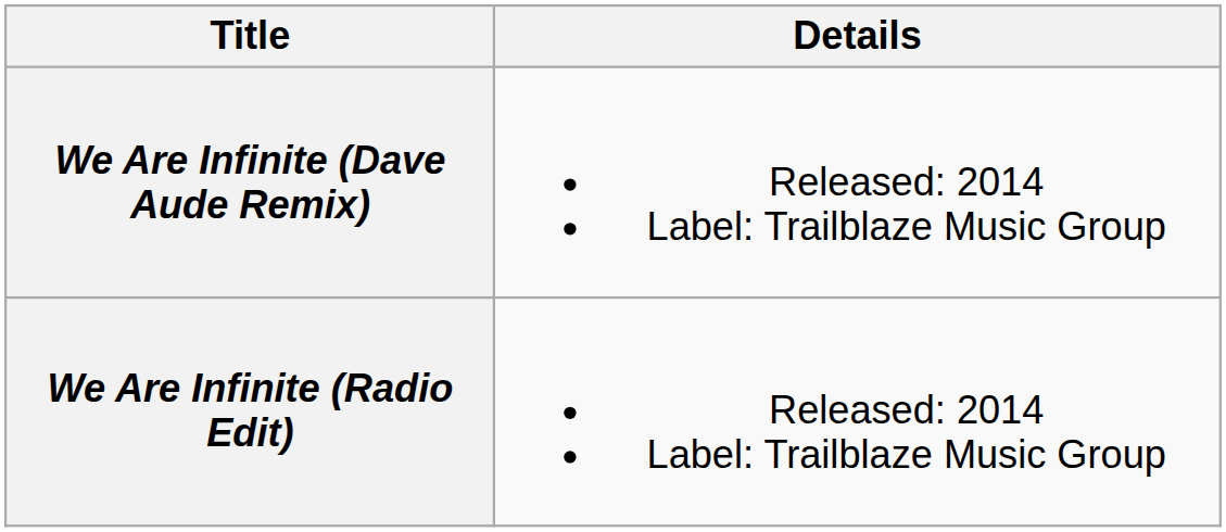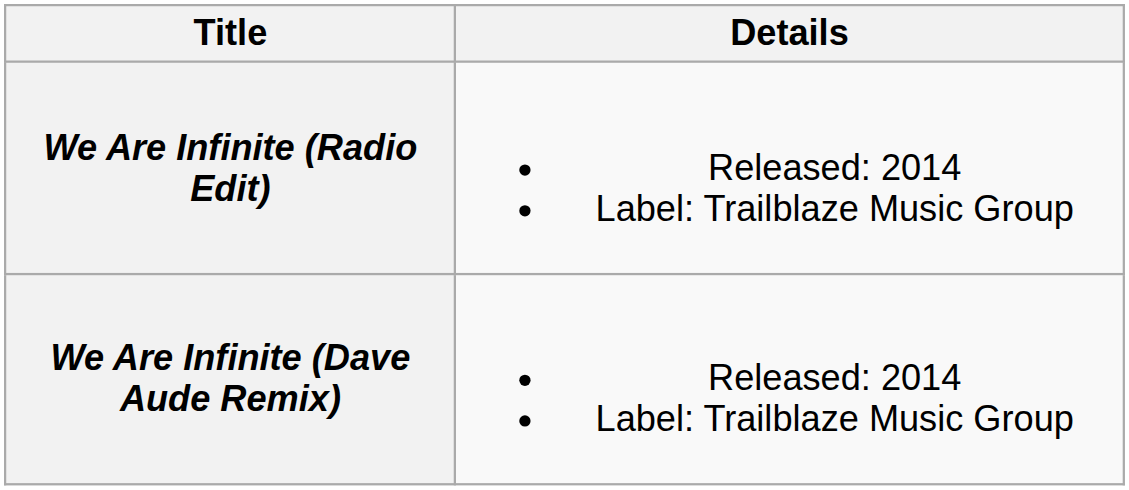rows swapped: We Are Infinite (Radio Edit) <-> We Are Infinite (Dave Aude Remix)
